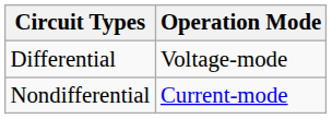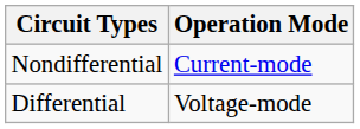rows swapped: Differential <-> Nondifferential
